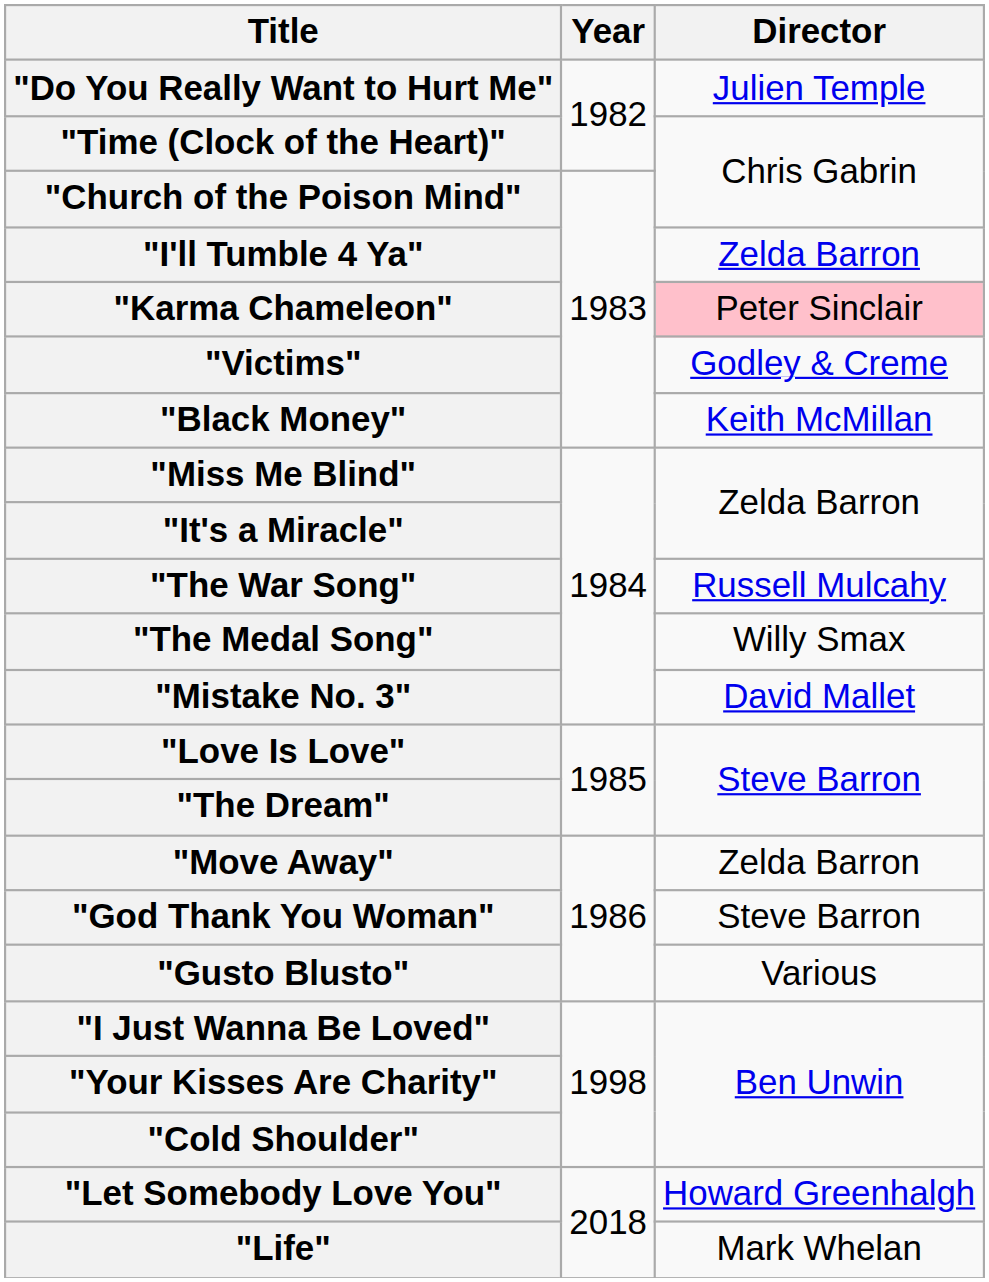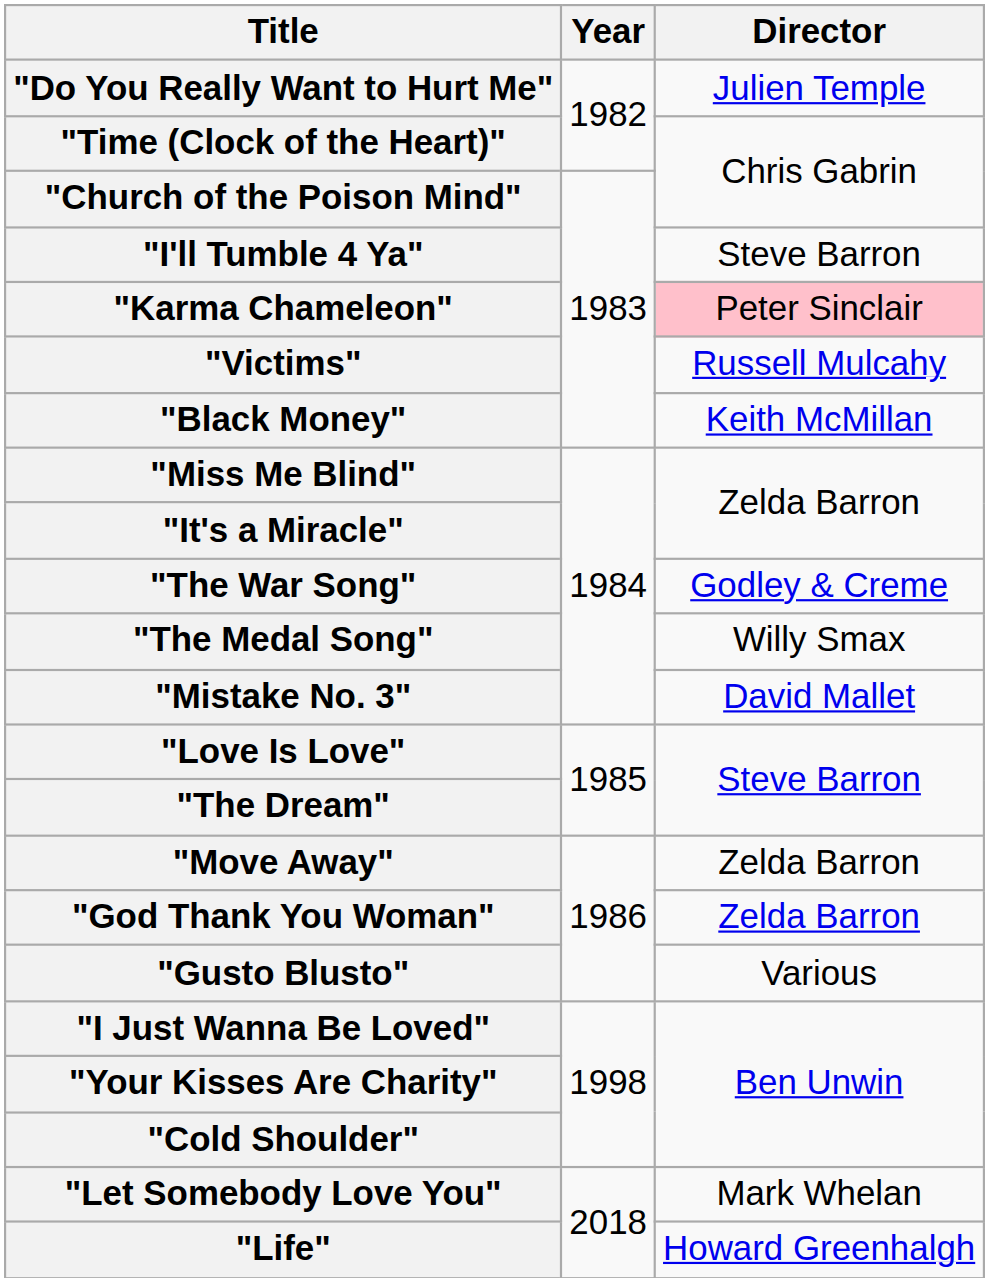"I'll Tumble 4 Ya" | Director: Zelda Barron -> Steve Barron
"Victims" | Director: Godley & Creme -> Russell Mulcahy
"The War Song" | Director: Russell Mulcahy -> Godley & Creme
"God Thank You Woman" | Director: Steve Barron -> Zelda Barron
"Let Somebody Love You" | Director: Howard Greenhalgh -> Mark Whelan
"Life" | Director: Mark Whelan -> Howard Greenhalgh
